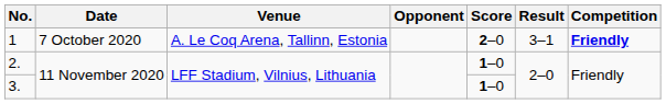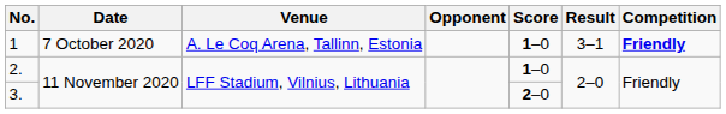1 | Score: 2–0 -> 1–0
3. | Score: 1–0 -> 2–0
